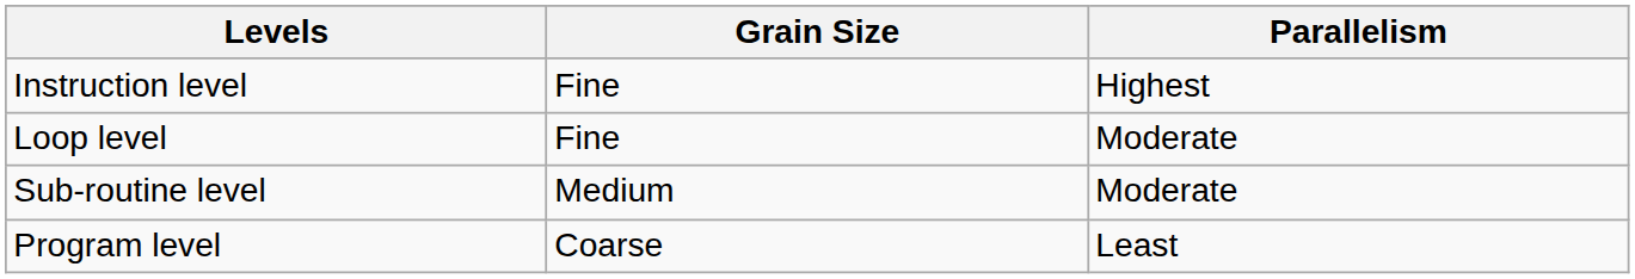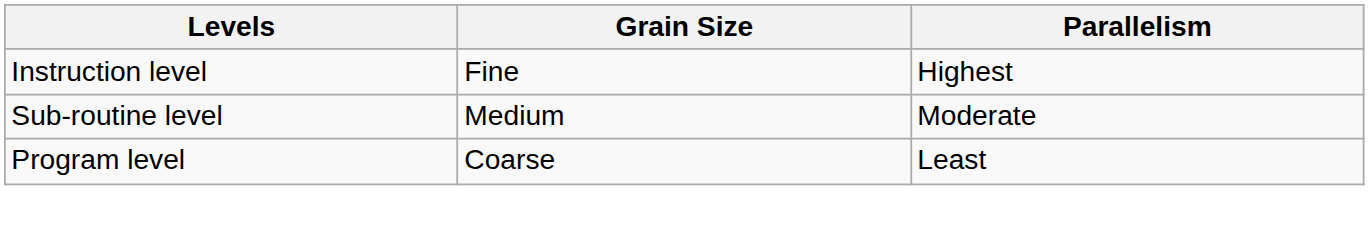- row: Loop level | Fine | Moderate
